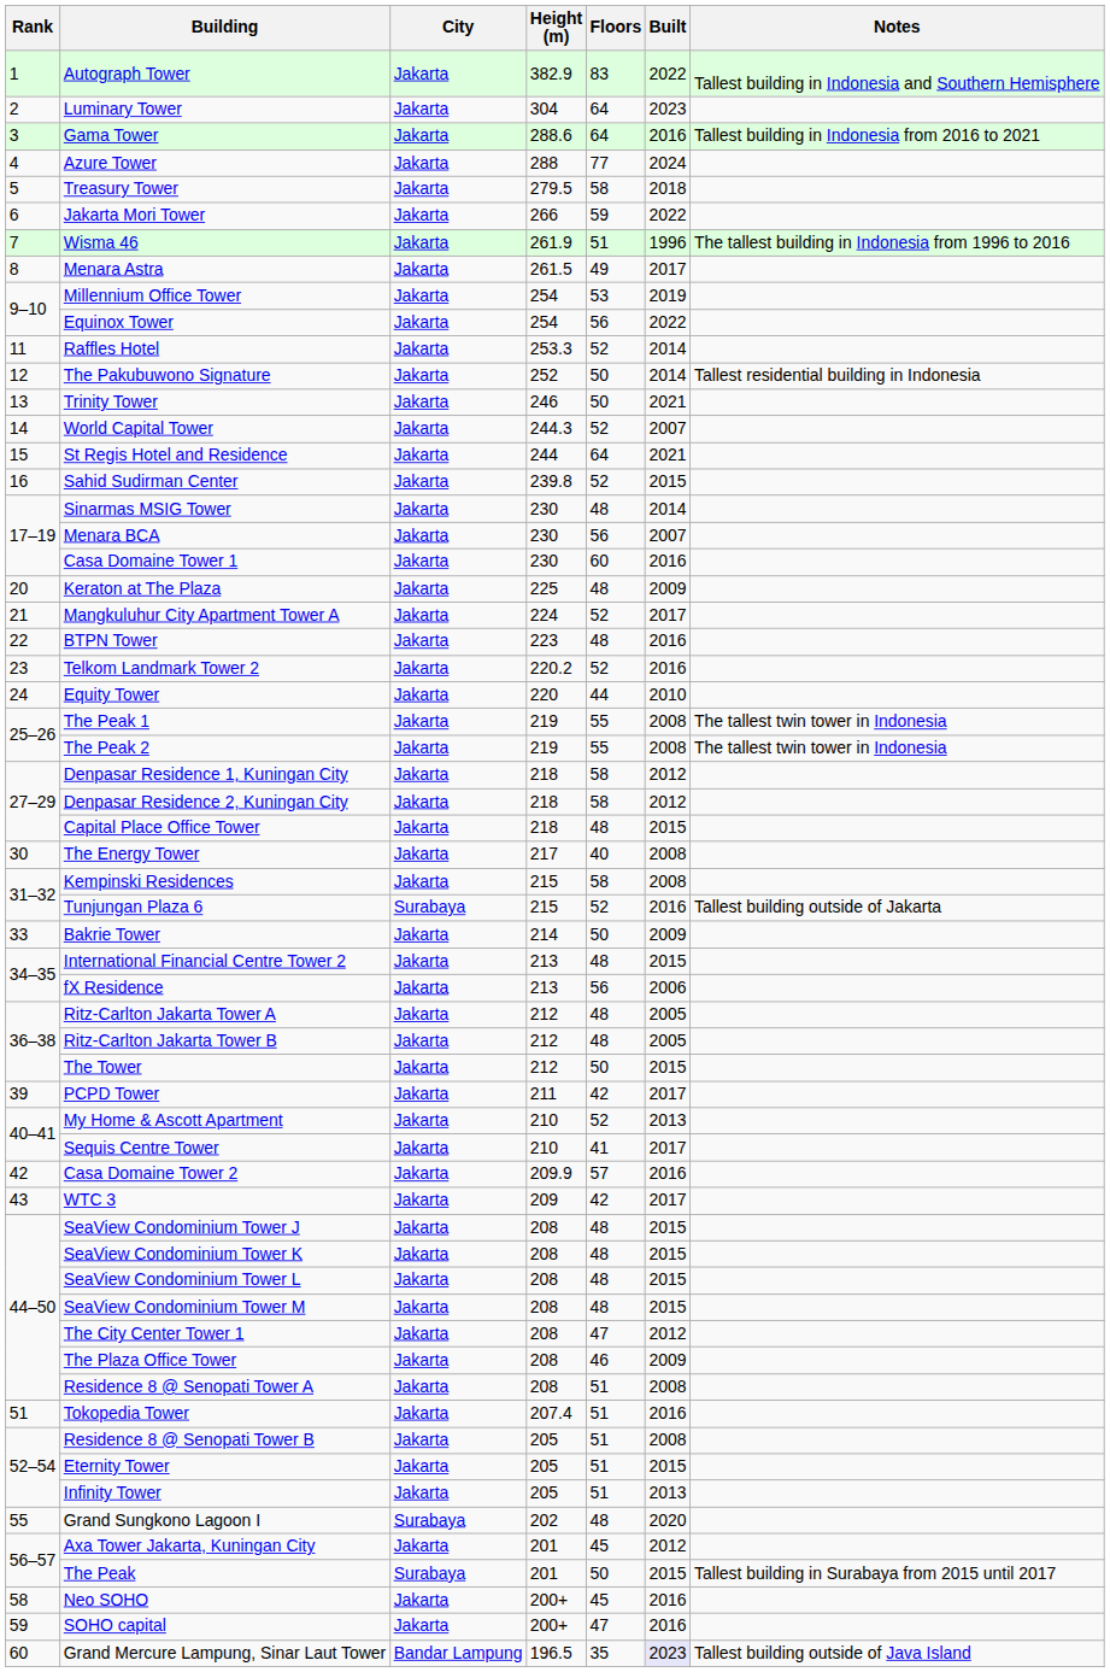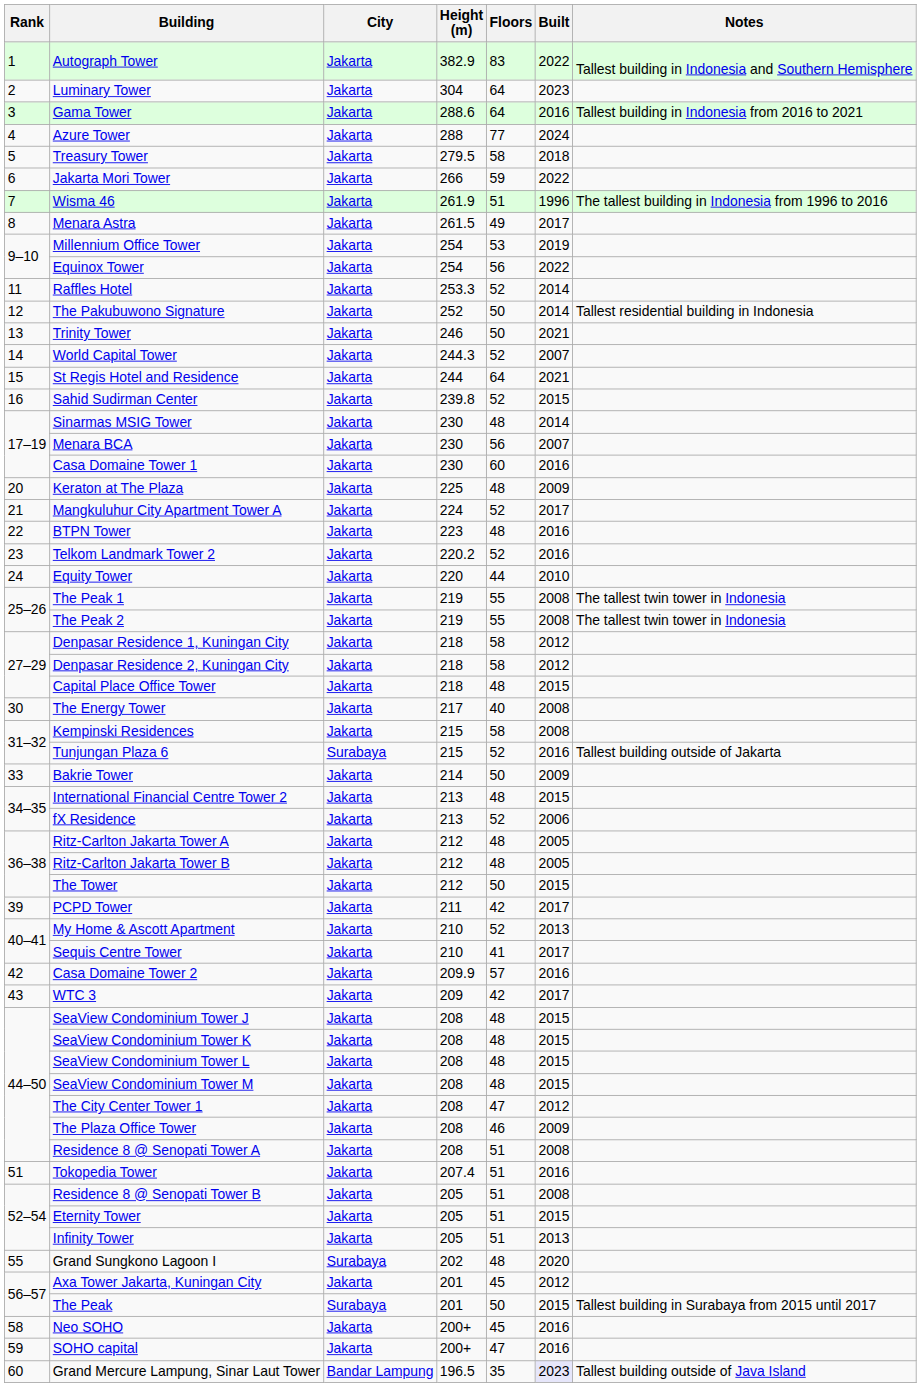fX Residence | Floors: 56 -> 52
